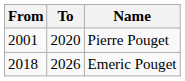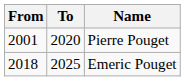Emeric Pouget | To: 2026 -> 2025
